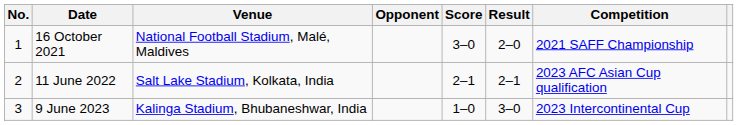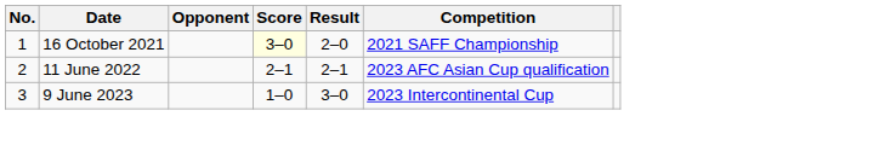- column: Venue | National Football Stadium, Malé, Maldives | Salt Lake Stadium, Kolkata, India | Kalinga Stadium, Bhubaneshwar, India
16 October 2021 | Score: no background -> lightyellow background
